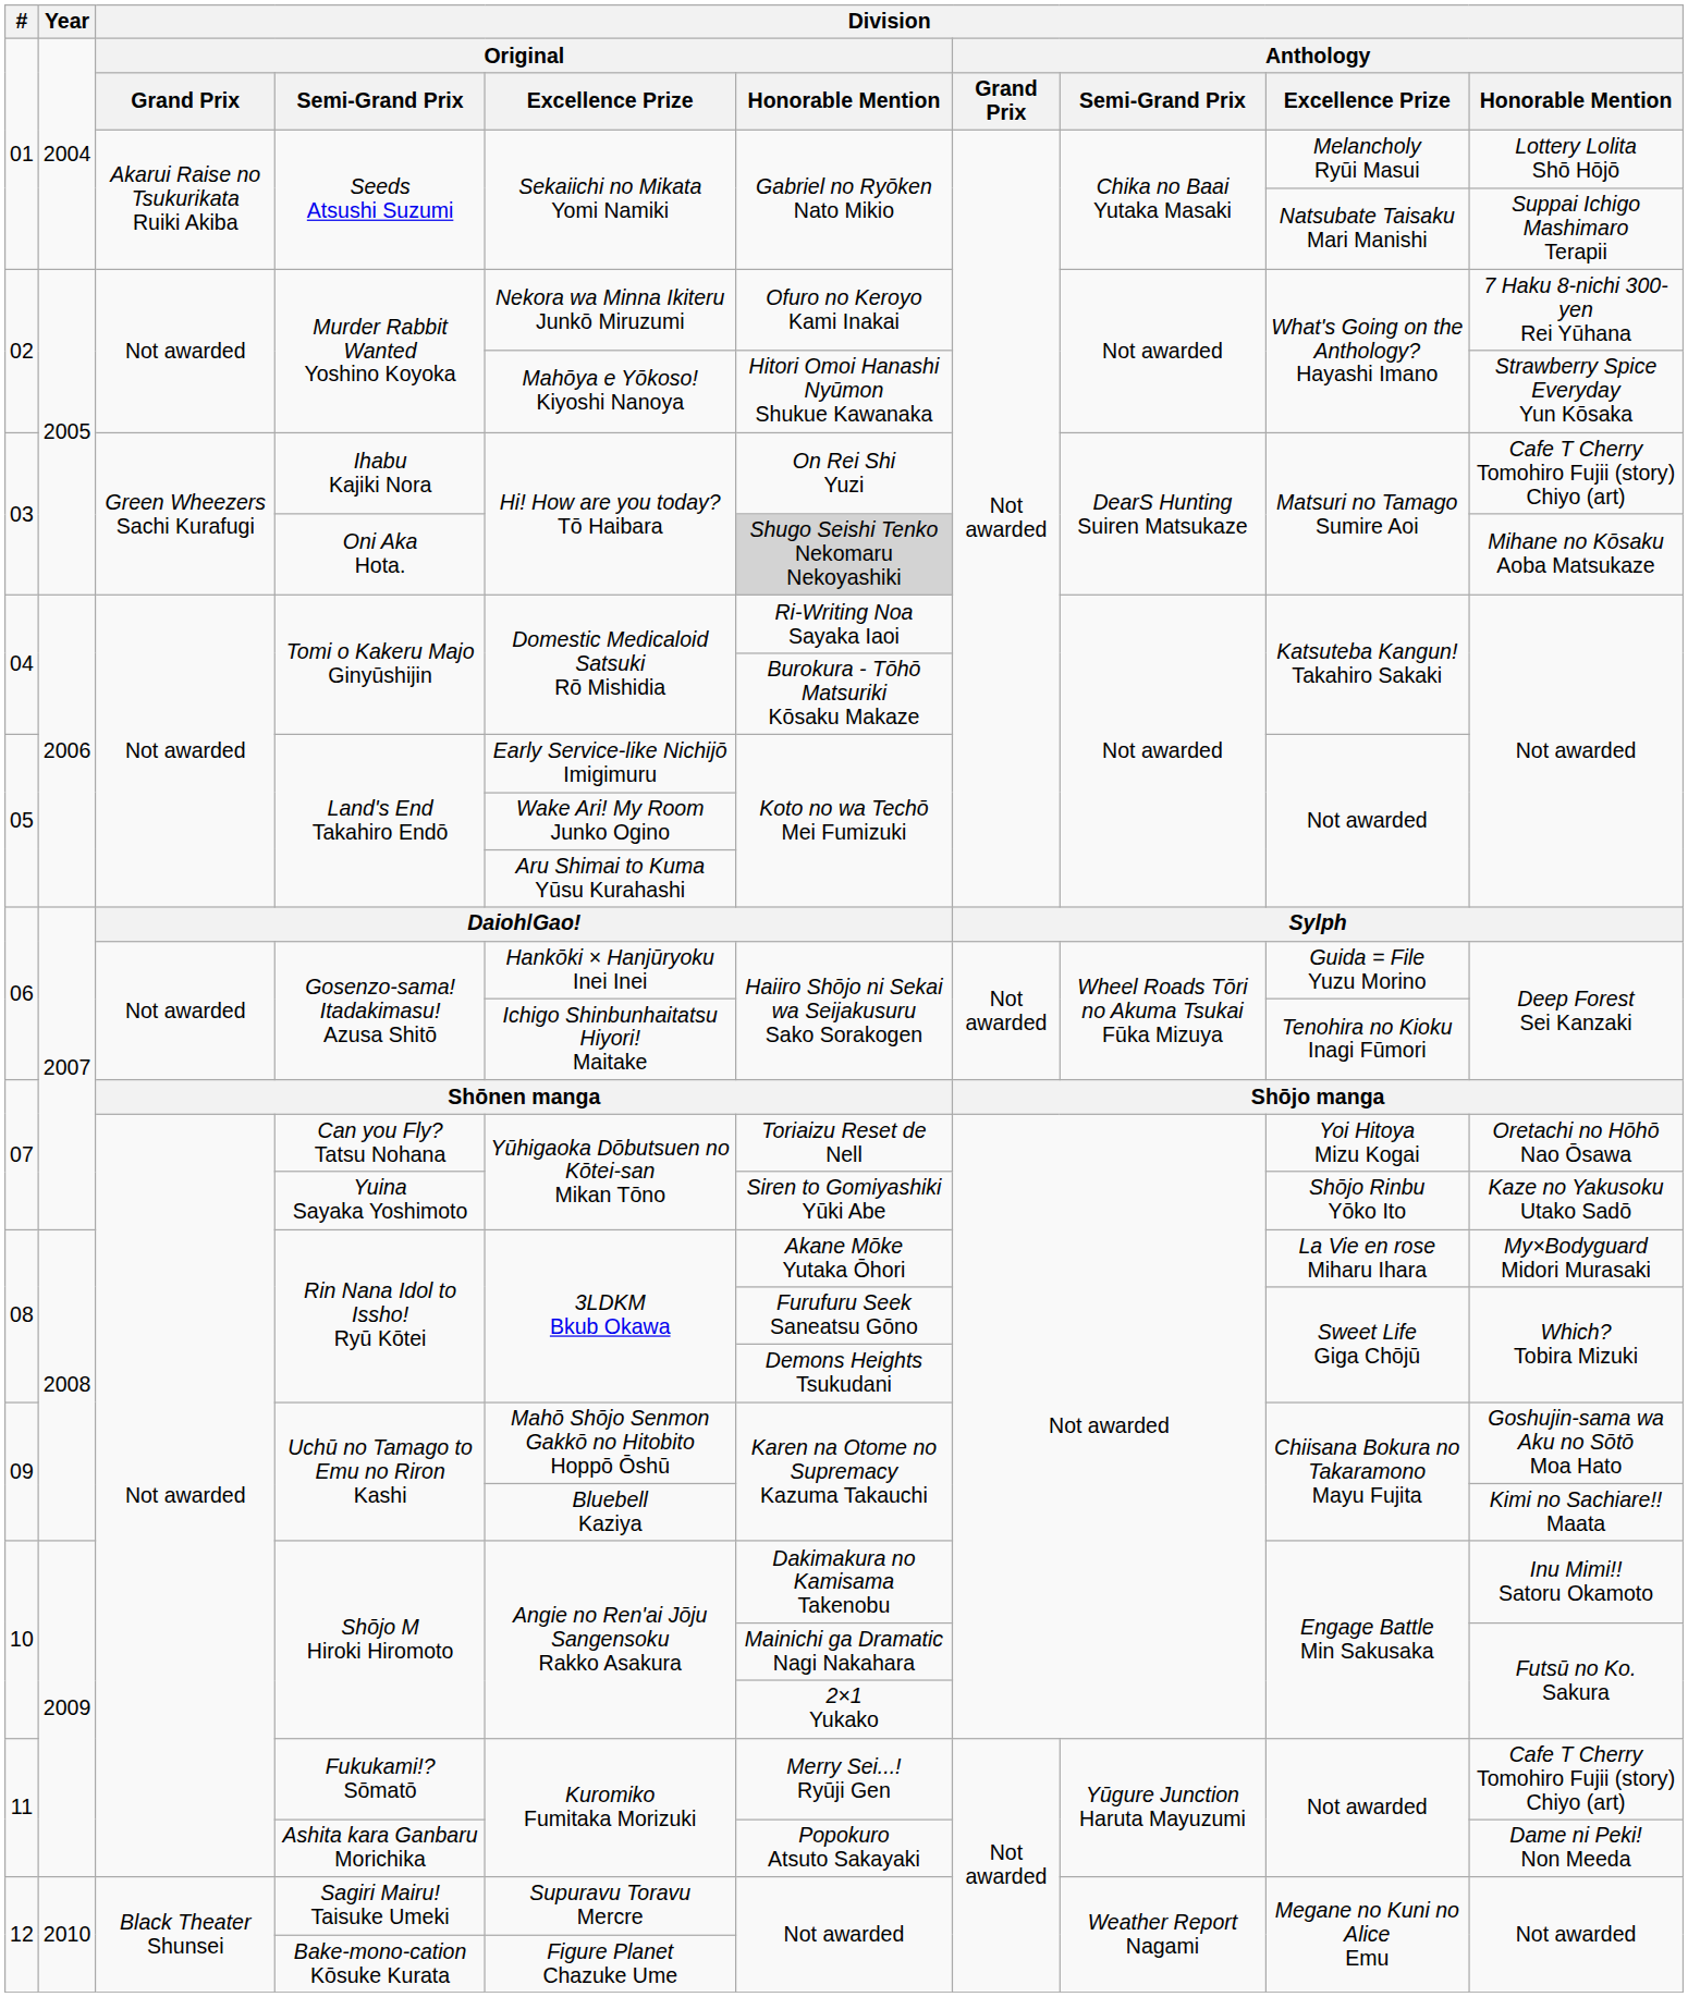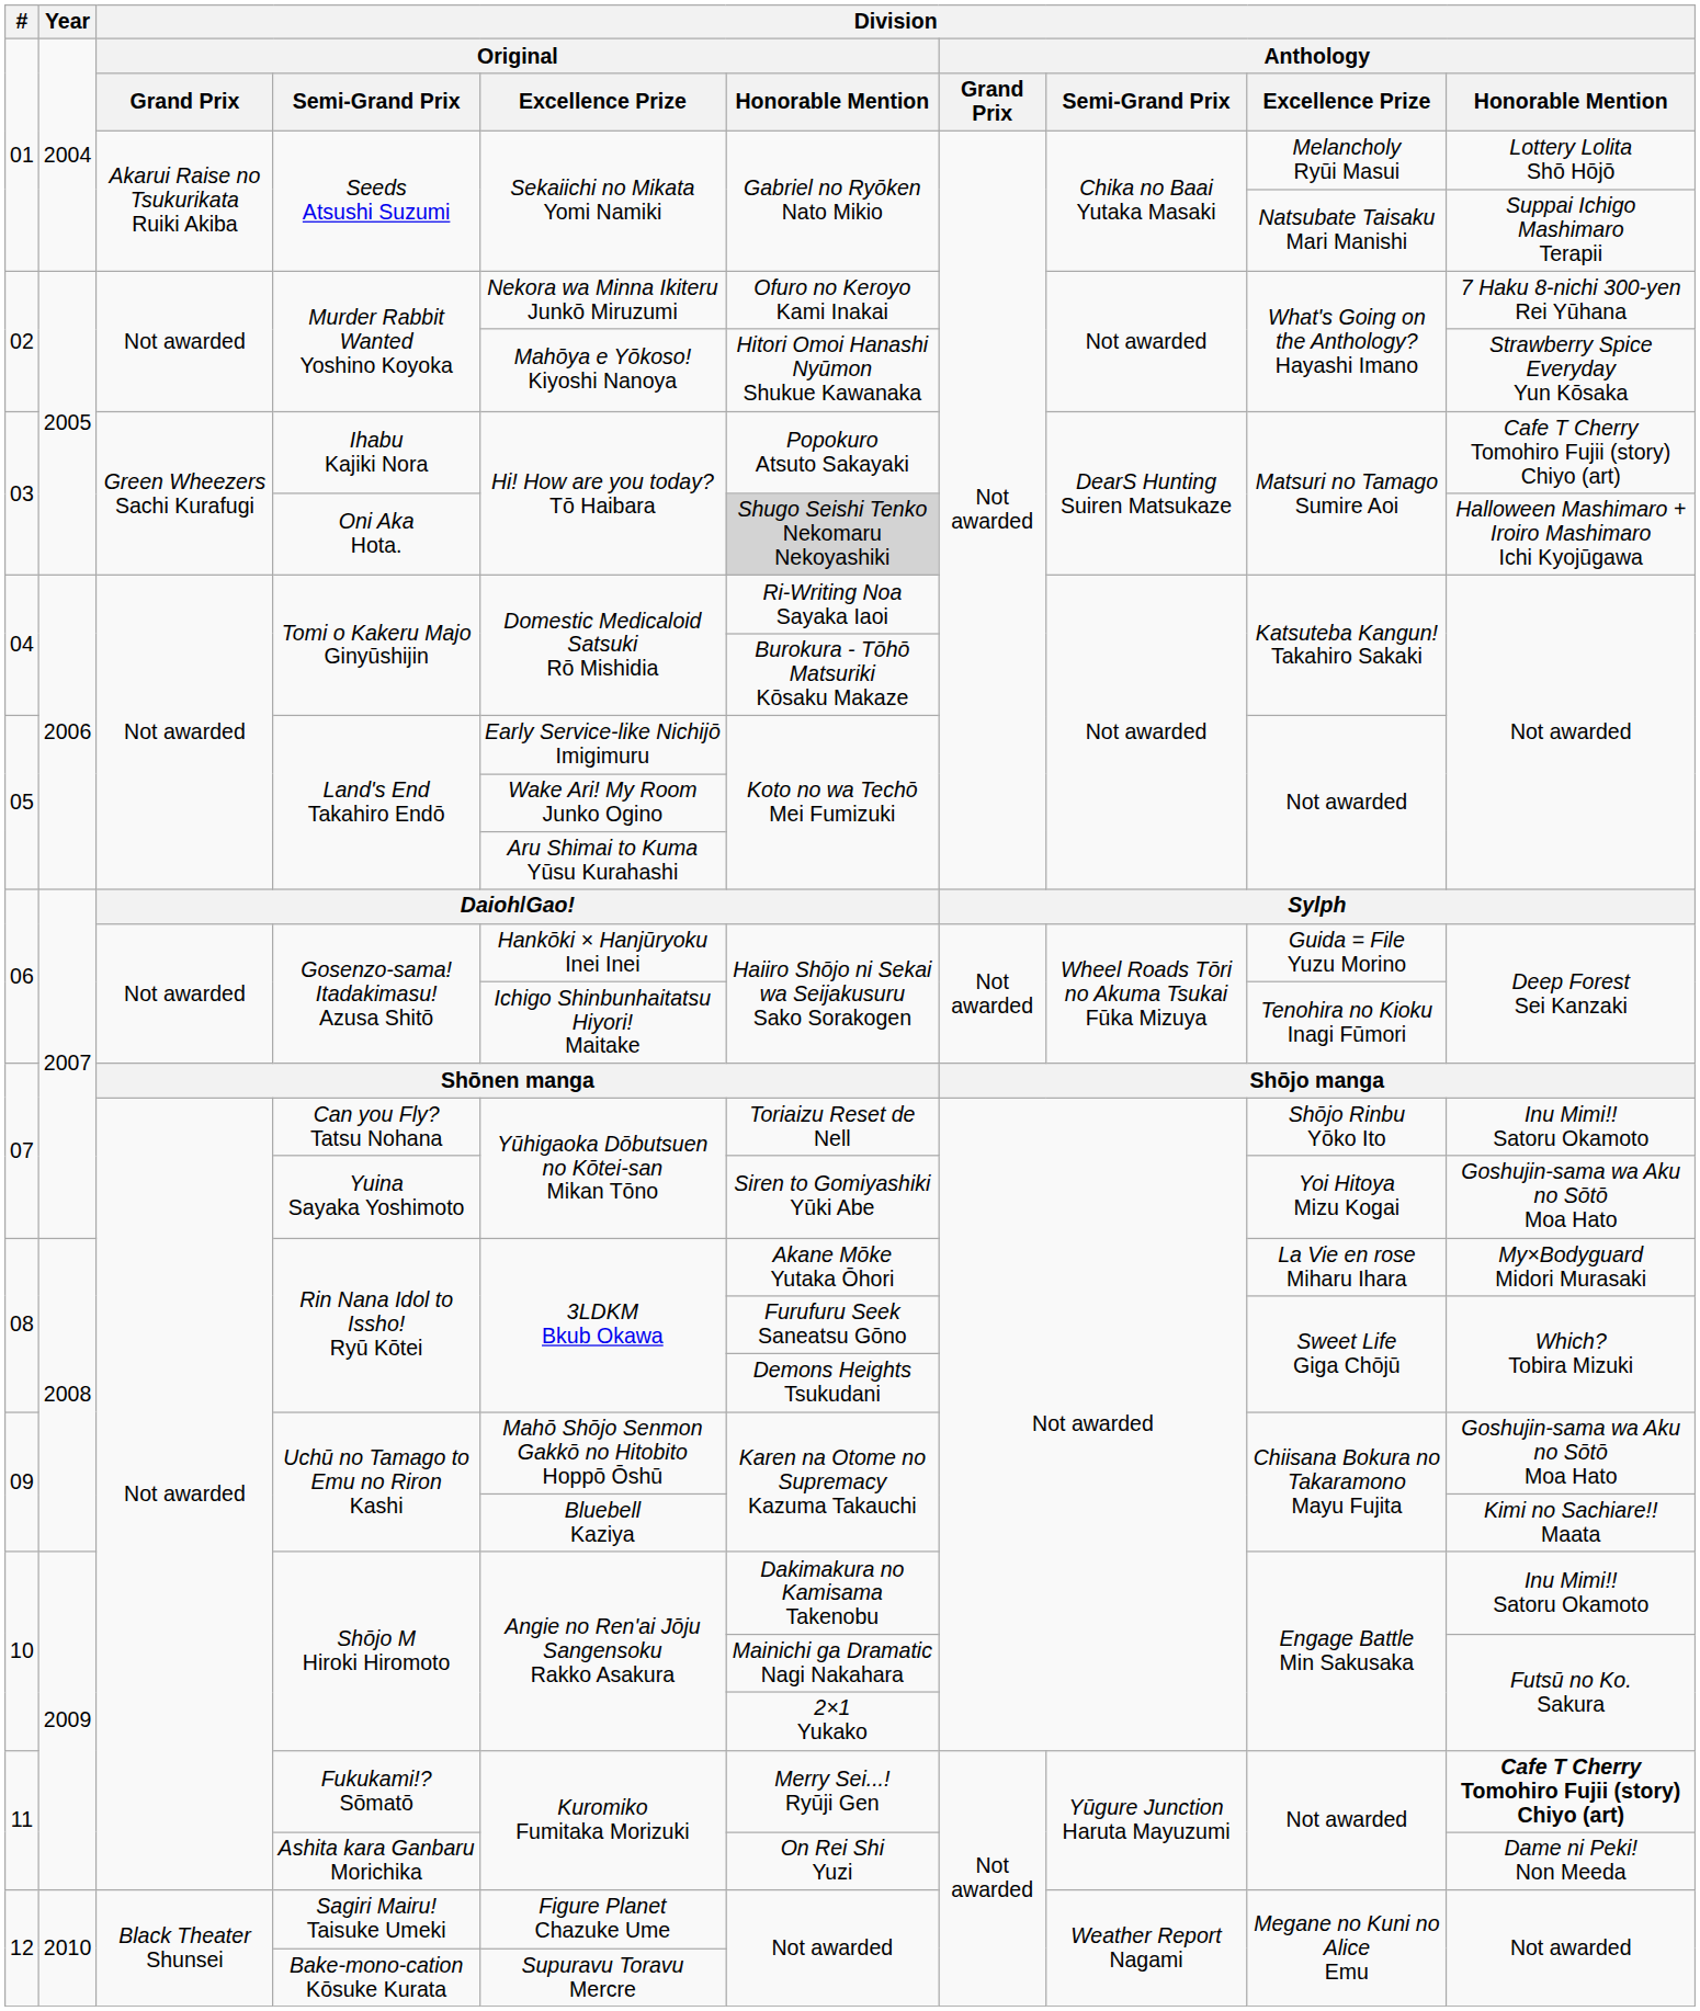Ihabu Kajiki Nora | column 6: On Rei Shi Yuzi -> Popokuro Atsuto Sakayaki
Oni Aka Hota. | column 10: Mihane no Kōsaku Aoba Matsukaze -> Halloween Mashimaro + Iroiro Mashimaro Ichi Kyojūgawa
Can you Fly? Tatsu Nohana | column 9: Yoi Hitoya Mizu Kogai -> Shōjo Rinbu Yōko Ito
Can you Fly? Tatsu Nohana | column 10: Oretachi no Hōhō Nao Ōsawa -> Inu Mimi!! Satoru Okamoto
Yuina Sayaka Yoshimoto | column 9: Shōjo Rinbu Yōko Ito -> Yoi Hitoya Mizu Kogai
Yuina Sayaka Yoshimoto | column 10: Kaze no Yakusoku Utako Sadō -> Goshujin-sama wa Aku no Sōtō Moa Hato
Fukukami!? Sōmatō | column 10: normal -> bold
Ashita kara Ganbaru Morichika | column 6: Popokuro Atsuto Sakayaki -> On Rei Shi Yuzi
Sagiri Mairu! Taisuke Umeki | column 5: Supuravu Toravu Mercre -> Figure Planet Chazuke Ume
Bake-mono-cation Kōsuke Kurata | column 5: Figure Planet Chazuke Ume -> Supuravu Toravu Mercre
